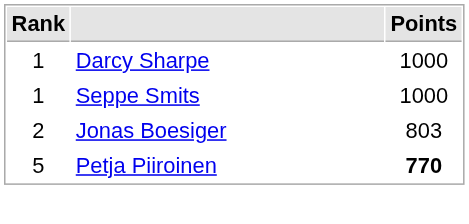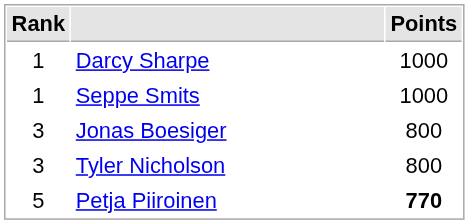Jonas Boesiger | Rank: 2 -> 3
Jonas Boesiger | Points: 803 -> 800
+ row: 3 | Tyler Nicholson | 800
